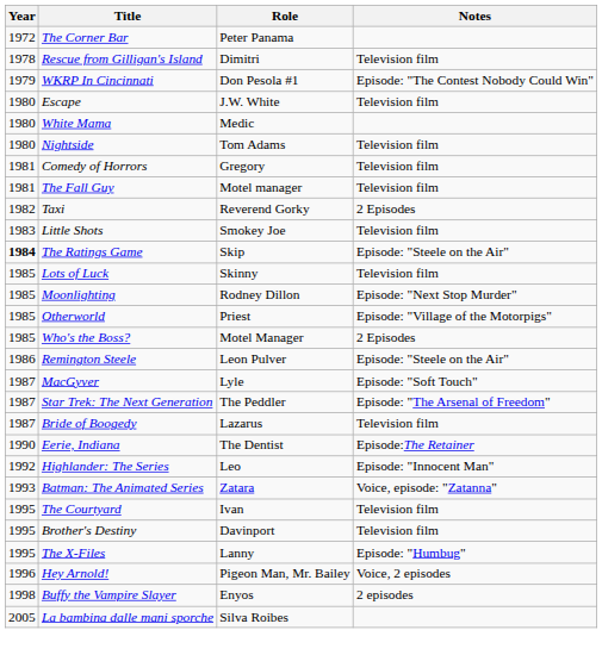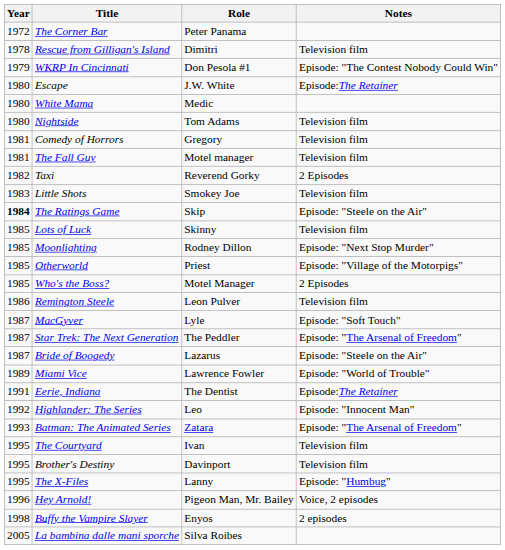Escape | Notes: Television film -> Episode:The Retainer
Remington Steele | Notes: Episode: "Steele on the Air" -> Television film
Bride of Boogedy | Notes: Television film -> Episode: "Steele on the Air"
+ row: 1989 | Miami Vice | Lawrence Fowler | Episode: "World of Trouble"
Eerie, Indiana | Year: 1990 -> 1991
Batman: The Animated Series | Notes: Voice, episode: "Zatanna" -> Episode: "The Arsenal of Freedom"
